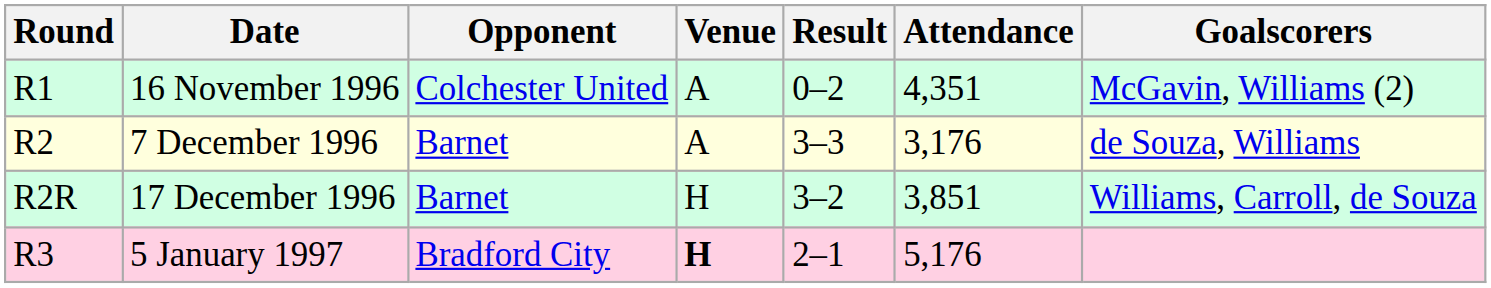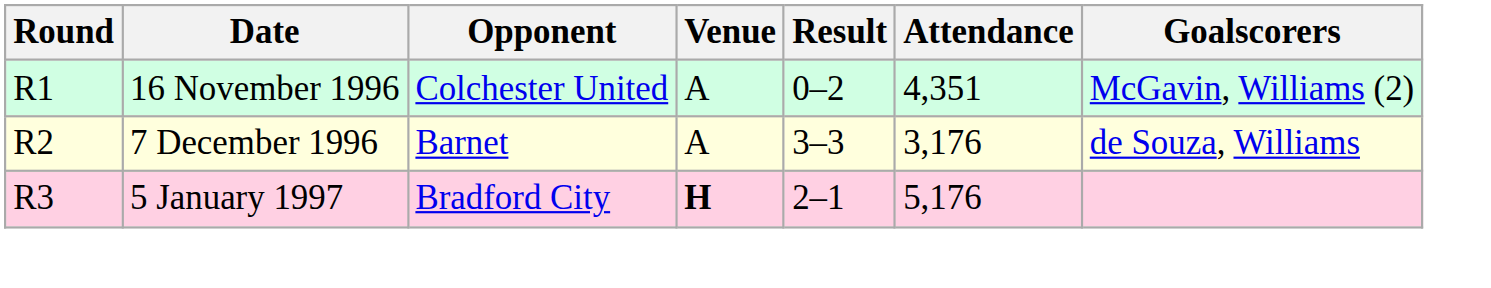- row: R2R | 17 December 1996 | Barnet | H | 3–2 | 3,851 | Williams, Carroll, de Souza
